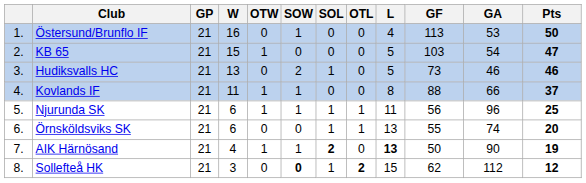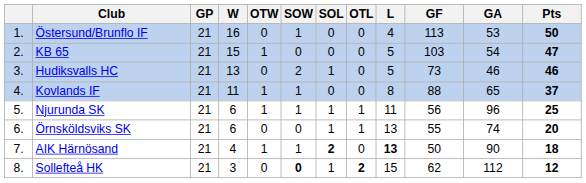Kovlands IF | GA: 66 -> 65
AIK Härnösand | Pts: 19 -> 18
